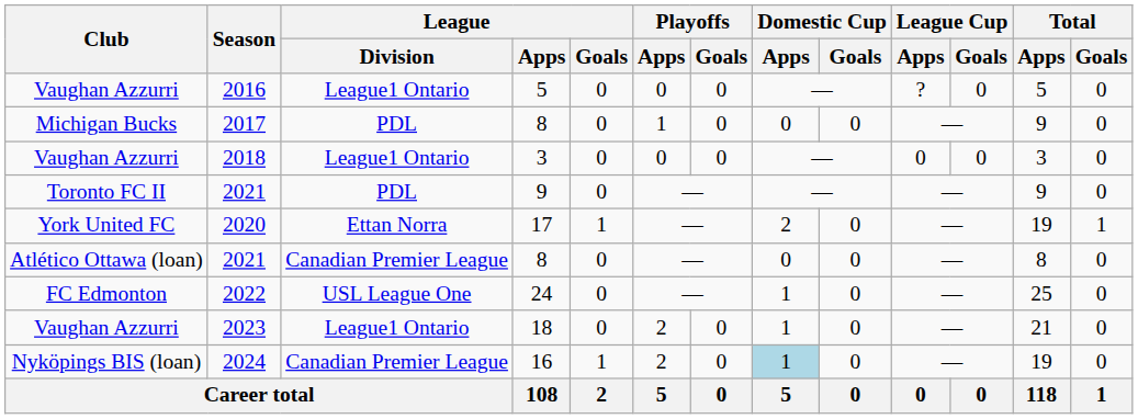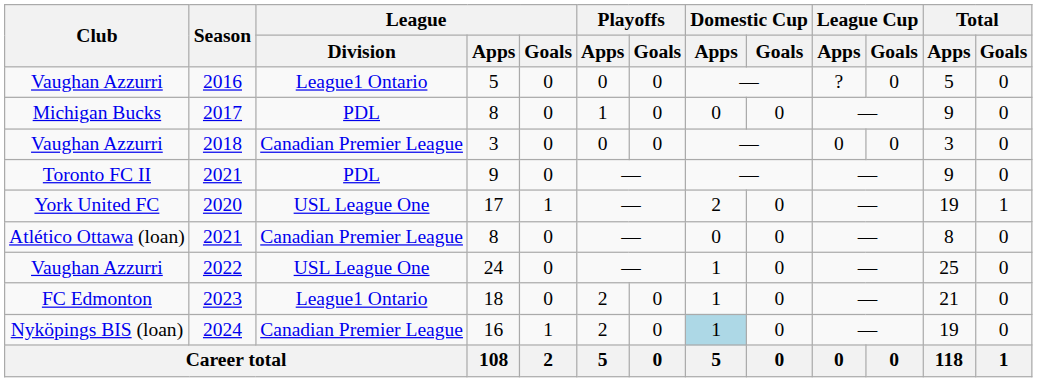2018 | League / Division: League1 Ontario -> Canadian Premier League
2020 | League / Division: Ettan Norra -> USL League One
2022 | Club: FC Edmonton -> Vaughan Azzurri
2023 | Club: Vaughan Azzurri -> FC Edmonton
